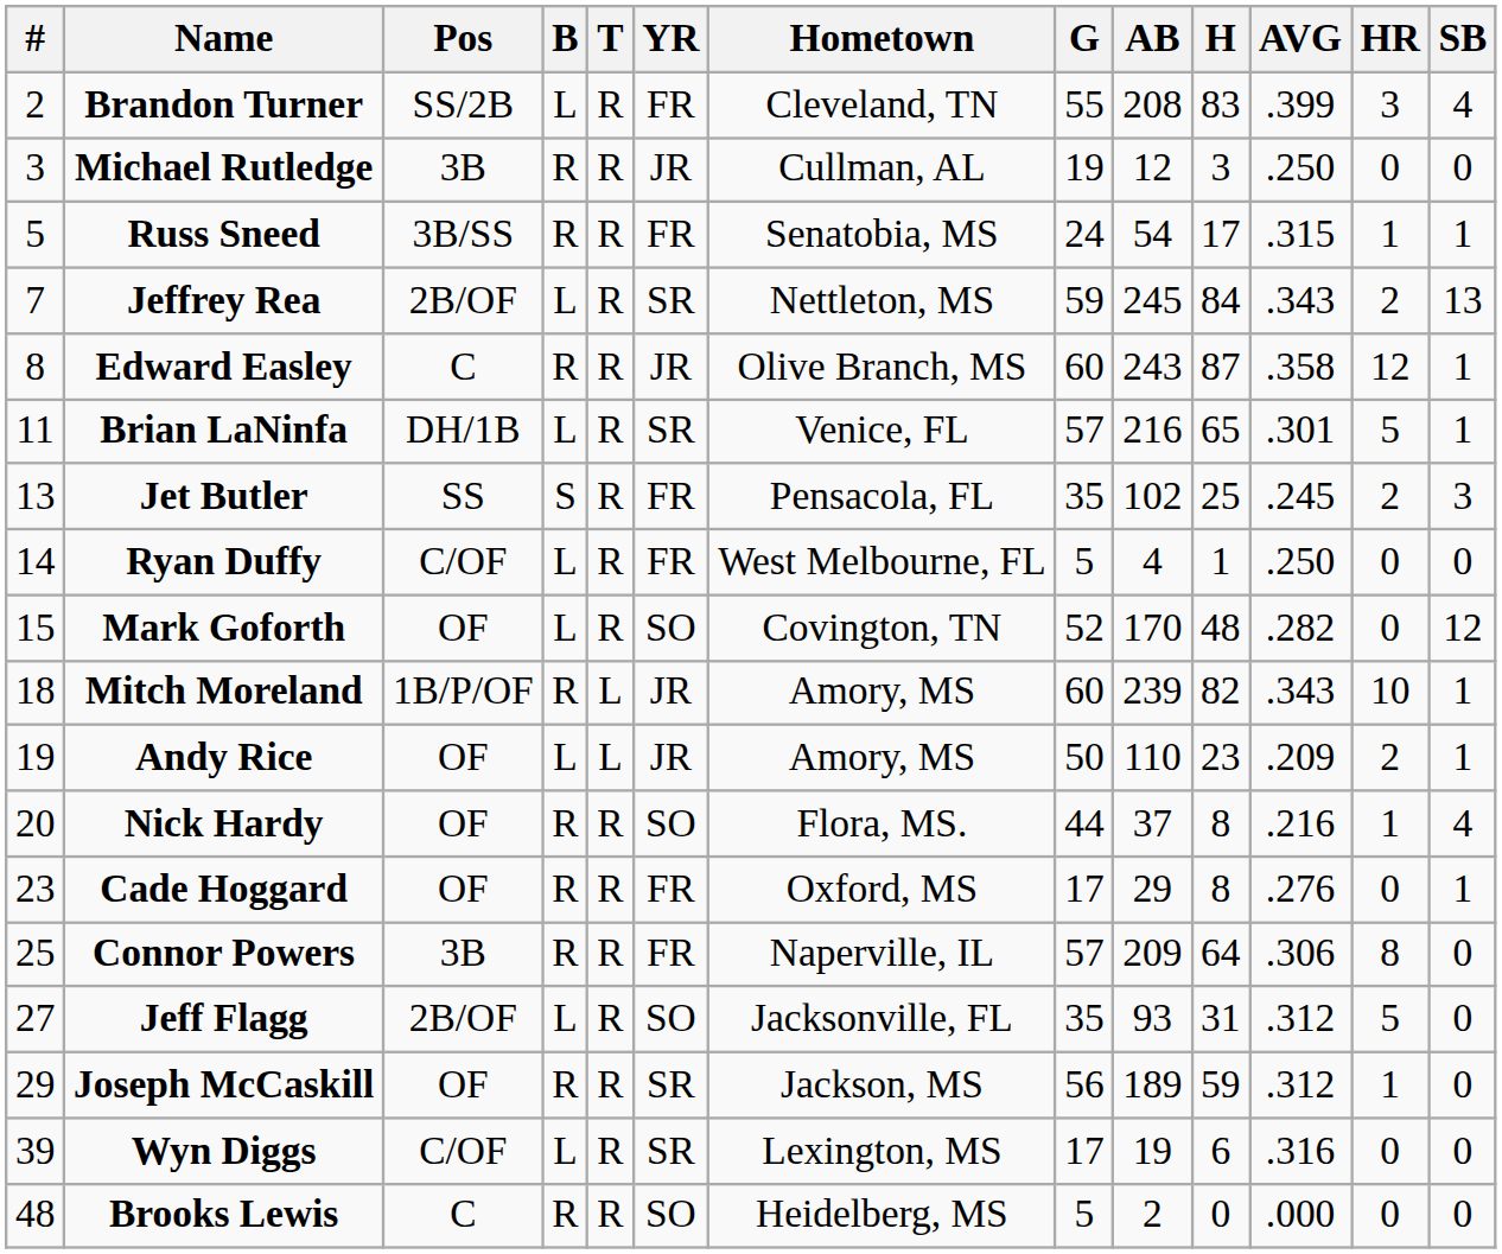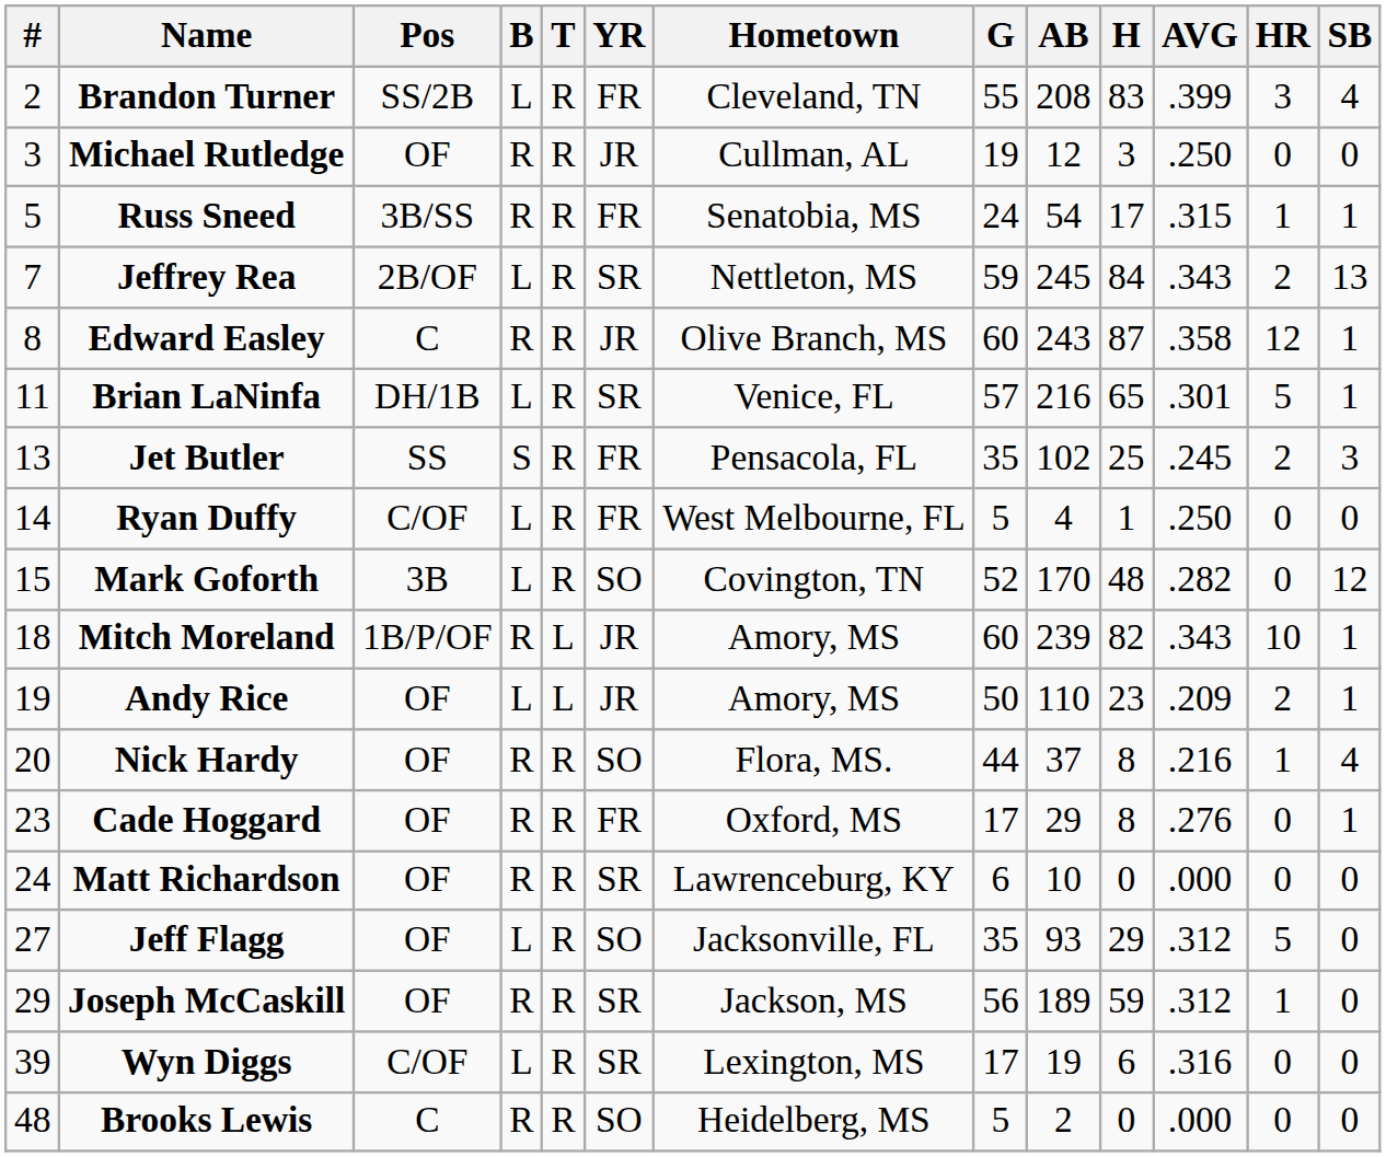Michael Rutledge | Pos: 3B -> OF
Mark Goforth | Pos: OF -> 3B
+ row: 24 | Matt Richardson | OF | R | R | SR | Lawrenceburg, KY | 6 | 10 | 0 | .000 | 0 | 0
- row: 25 | Connor Powers | 3B | R | R | FR | Naperville, IL | 57 | 209 | 64 | .306 | 8 | 0
Jeff Flagg | Pos: 2B/OF -> OF
Jeff Flagg | H: 31 -> 29
